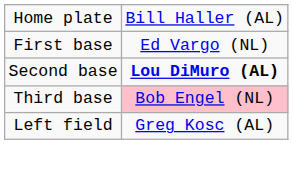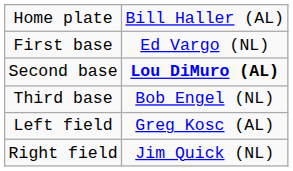Third base | column 2: pink background -> no background
+ row: Right field | Jim Quick (NL)
